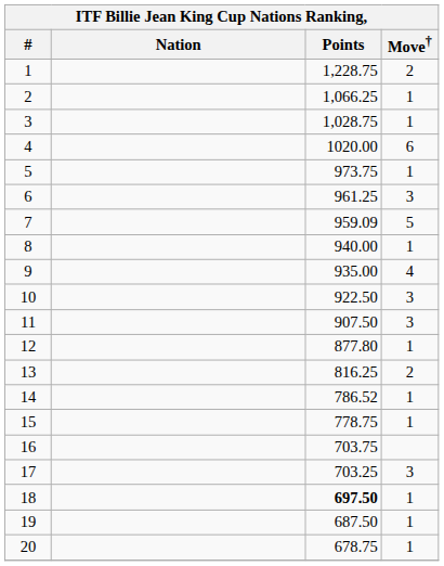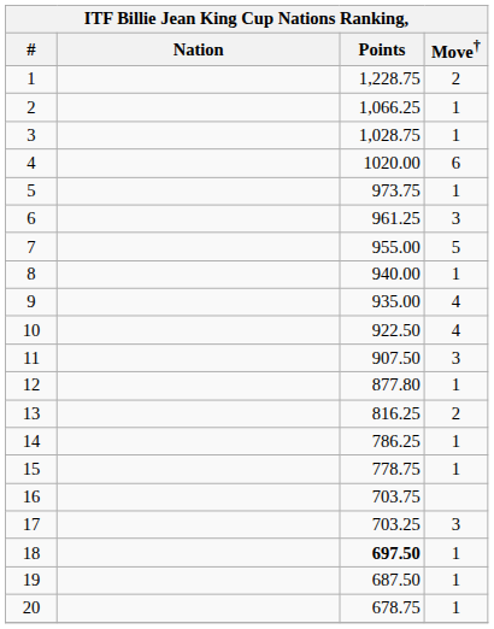7 | Points: 959.09 -> 955.00
10 | Move†: 3 -> 4
14 | Points: 786.52 -> 786.25
